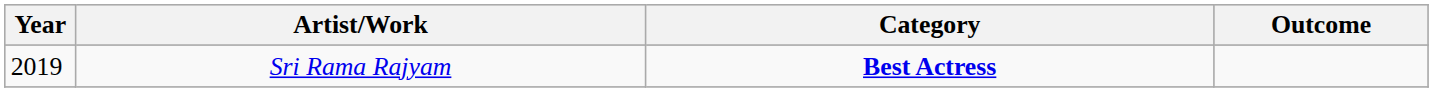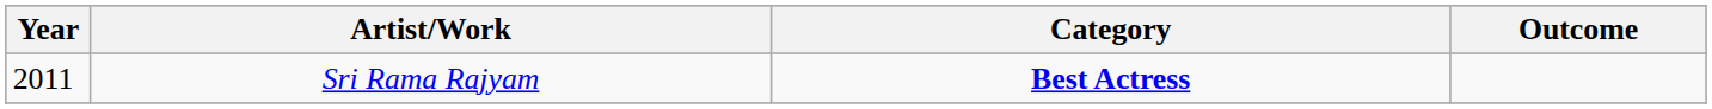Sri Rama Rajyam | Year: 2019 -> 2011
